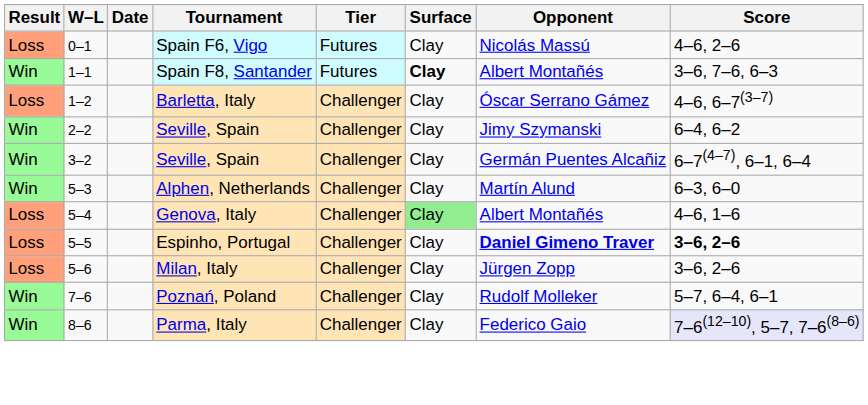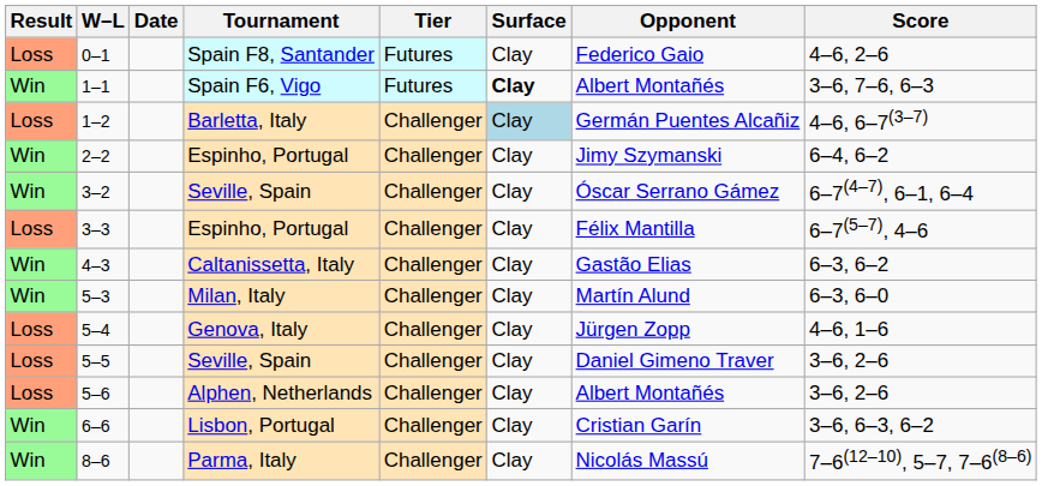0–1 | Tournament: Spain F6, Vigo -> Spain F8, Santander
0–1 | Opponent: Nicolás Massú -> Federico Gaio
1–1 | Tournament: Spain F8, Santander -> Spain F6, Vigo
1–2 | Surface: no background -> lightblue background
1–2 | Opponent: Óscar Serrano Gámez -> Germán Puentes Alcañiz
2–2 | Tournament: Seville, Spain -> Espinho, Portugal
3–2 | Opponent: Germán Puentes Alcañiz -> Óscar Serrano Gámez
+ row: Loss | 3–3 | Espinho, Portugal | Challenger | Clay | Félix Mantilla | 6–7(5–7), 4–6
+ row: Win | 4–3 | Caltanissetta, Italy | Challenger | Clay | Gastão Elias | 6–3, 6–2
5–3 | Tournament: Alphen, Netherlands -> Milan, Italy
5–4 | Surface: lightgreen background -> no background
5–4 | Opponent: Albert Montañés -> Jürgen Zopp
5–5 | Tournament: Espinho, Portugal -> Seville, Spain
5–5 | Opponent: bold -> normal
5–5 | Score: bold -> normal
5–6 | Tournament: Milan, Italy -> Alphen, Netherlands
5–6 | Opponent: Jürgen Zopp -> Albert Montañés
+ row: Win | 6–6 | Lisbon, Portugal | Challenger | Clay | Cristian Garín | 3–6, 6–3, 6–2
- row: Win | 7–6 | Poznań, Poland | Challenger | Clay | Rudolf Molleker | 5–7, 6–4, 6–1
8–6 | Opponent: Federico Gaio -> Nicolás Massú
8–6 | Score: lavender background -> no background
